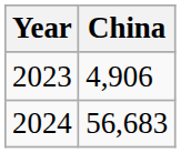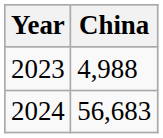2023 | China: 4,906 -> 4,988
